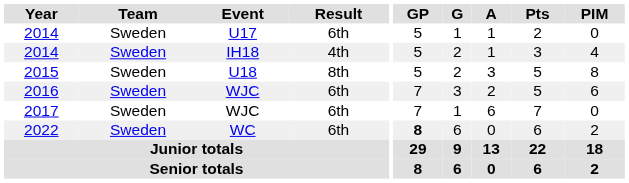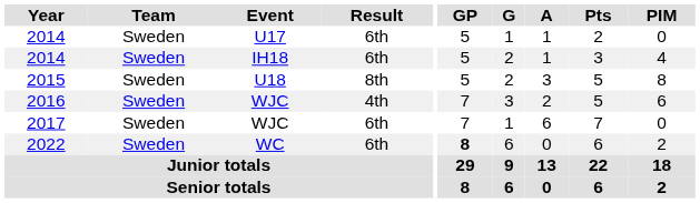2014 / IH18 | Result: 4th -> 6th
2016 | Result: 6th -> 4th
